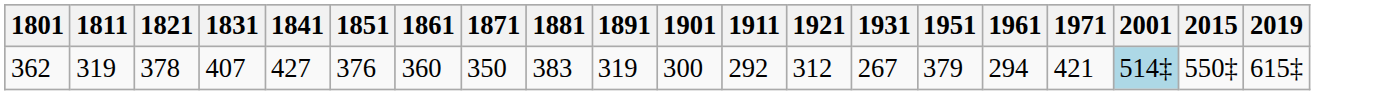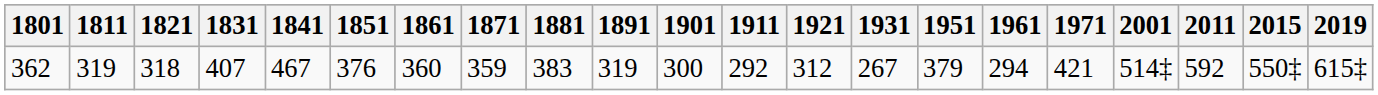+ column: 2011 | 592
362 | 1821: 378 -> 318
362 | 1841: 427 -> 467
362 | 1871: 350 -> 359
362 | 2001: lightblue background -> no background
